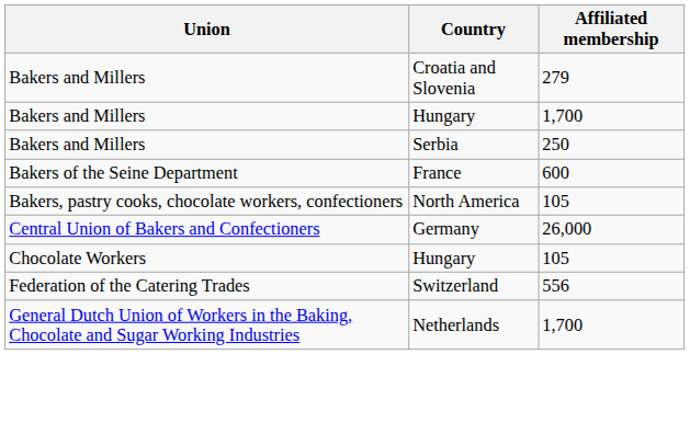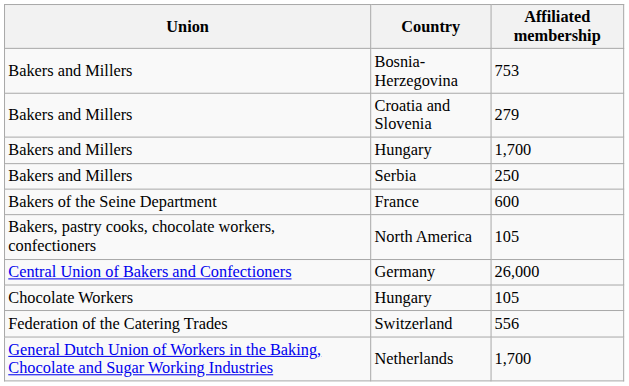+ row: Bakers and Millers | Bosnia-Herzegovina | 753
